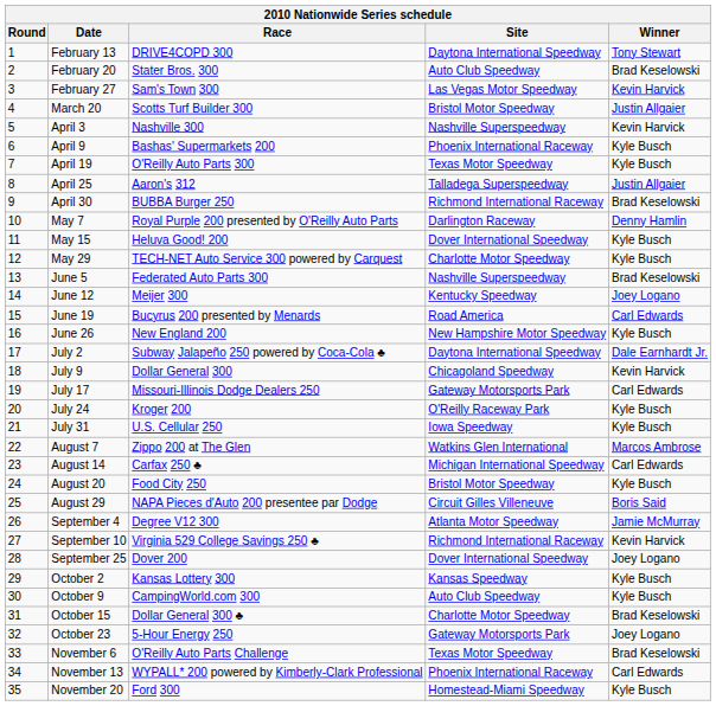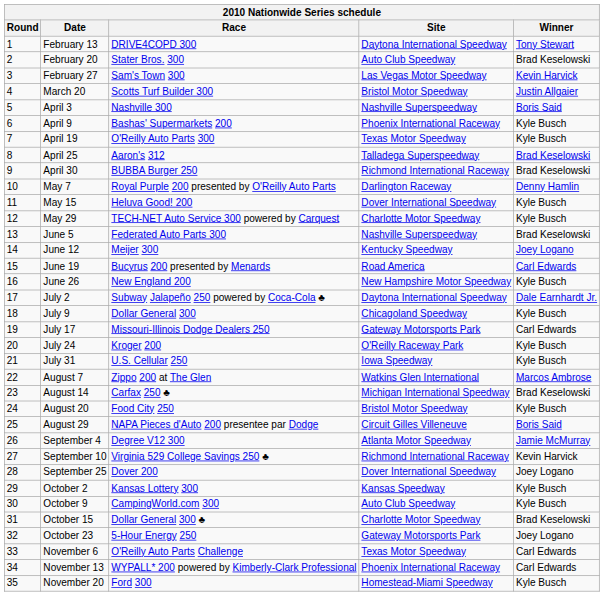April 3 | Winner: Kevin Harvick -> Boris Said
April 25 | Winner: Justin Allgaier -> Brad Keselowski
July 9 | Winner: Kevin Harvick -> Kyle Busch
August 14 | Winner: Carl Edwards -> Brad Keselowski
November 6 | Winner: Brad Keselowski -> Carl Edwards
